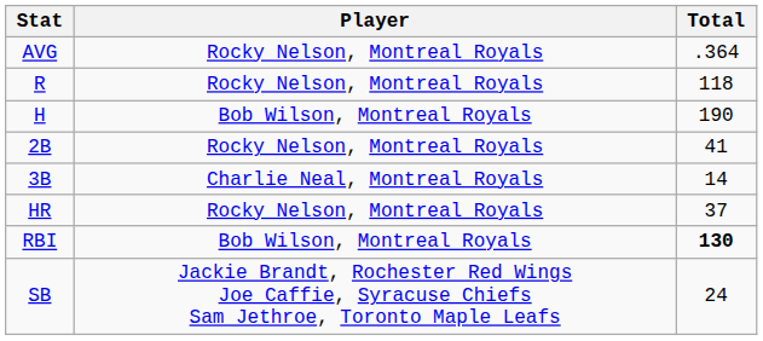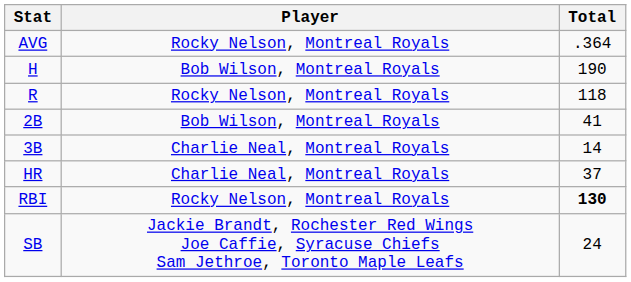rows swapped: H <-> R
2B | Player: Rocky Nelson, Montreal Royals -> Bob Wilson, Montreal Royals
HR | Player: Rocky Nelson, Montreal Royals -> Charlie Neal, Montreal Royals
RBI | Player: Bob Wilson, Montreal Royals -> Rocky Nelson, Montreal Royals
